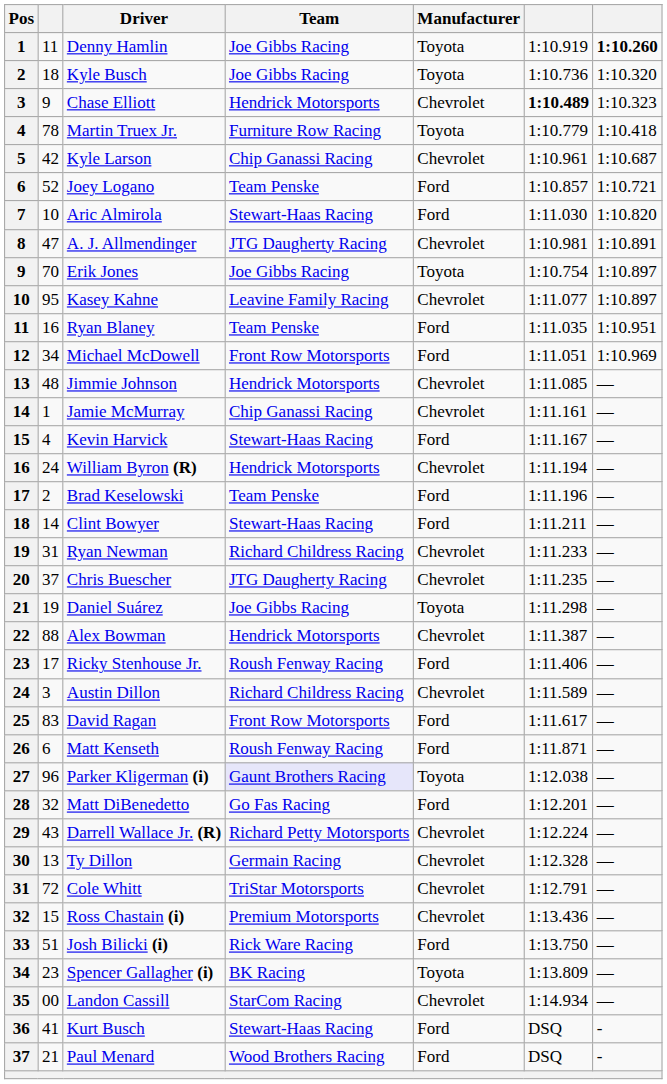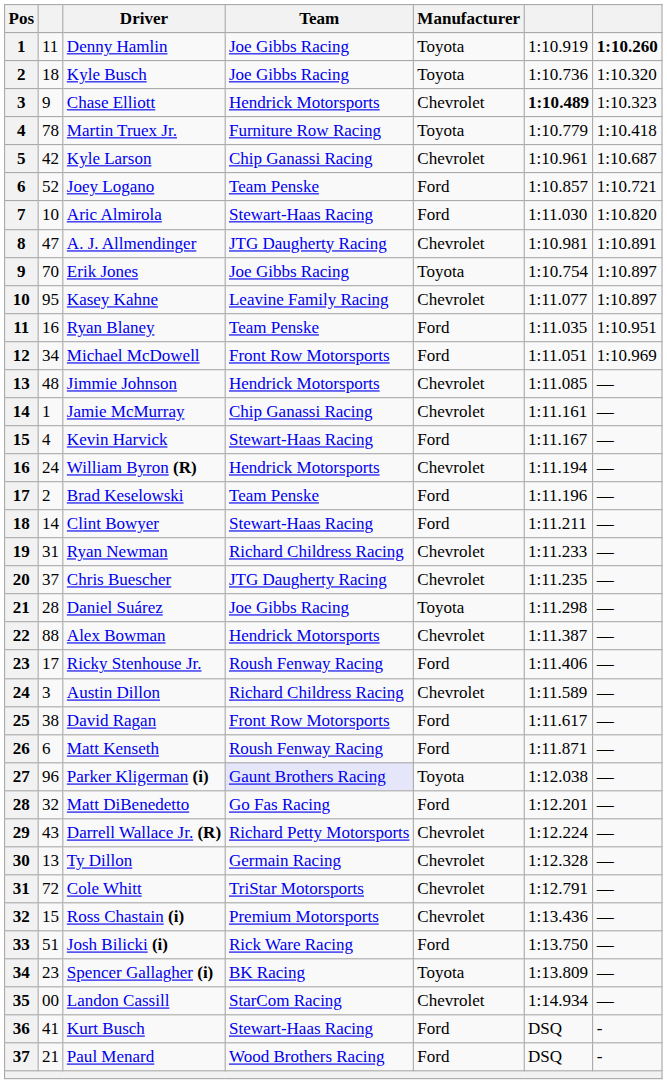Daniel Suárez | column 2: 19 -> 28
David Ragan | column 2: 83 -> 38
